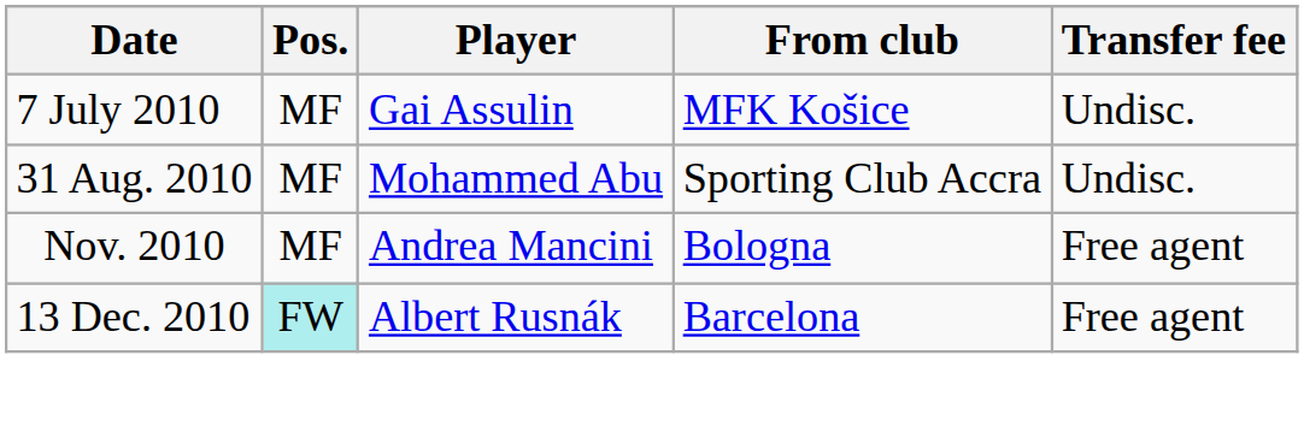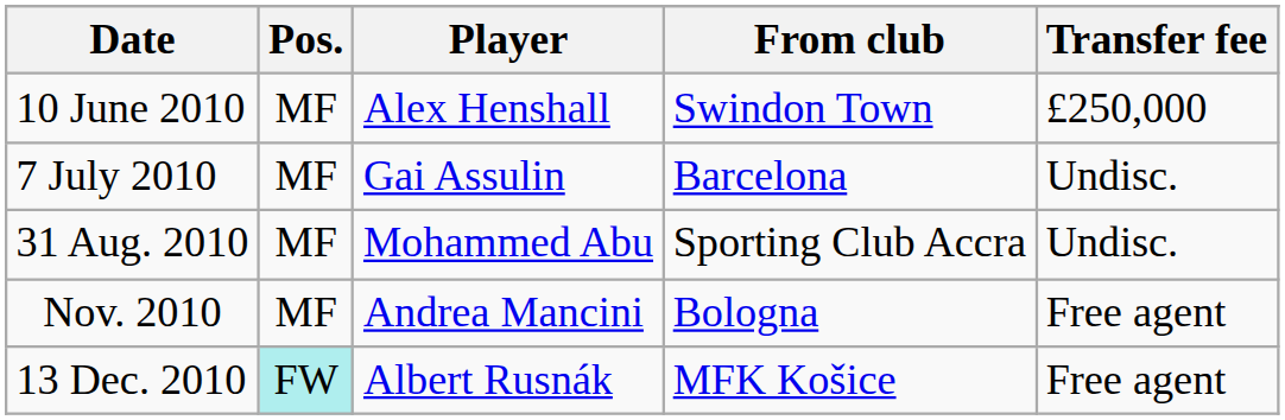+ row: 10 June 2010 | MF | Alex Henshall | Swindon Town | £250,000
7 July 2010 | From club: MFK Košice -> Barcelona
13 Dec. 2010 | From club: Barcelona -> MFK Košice
